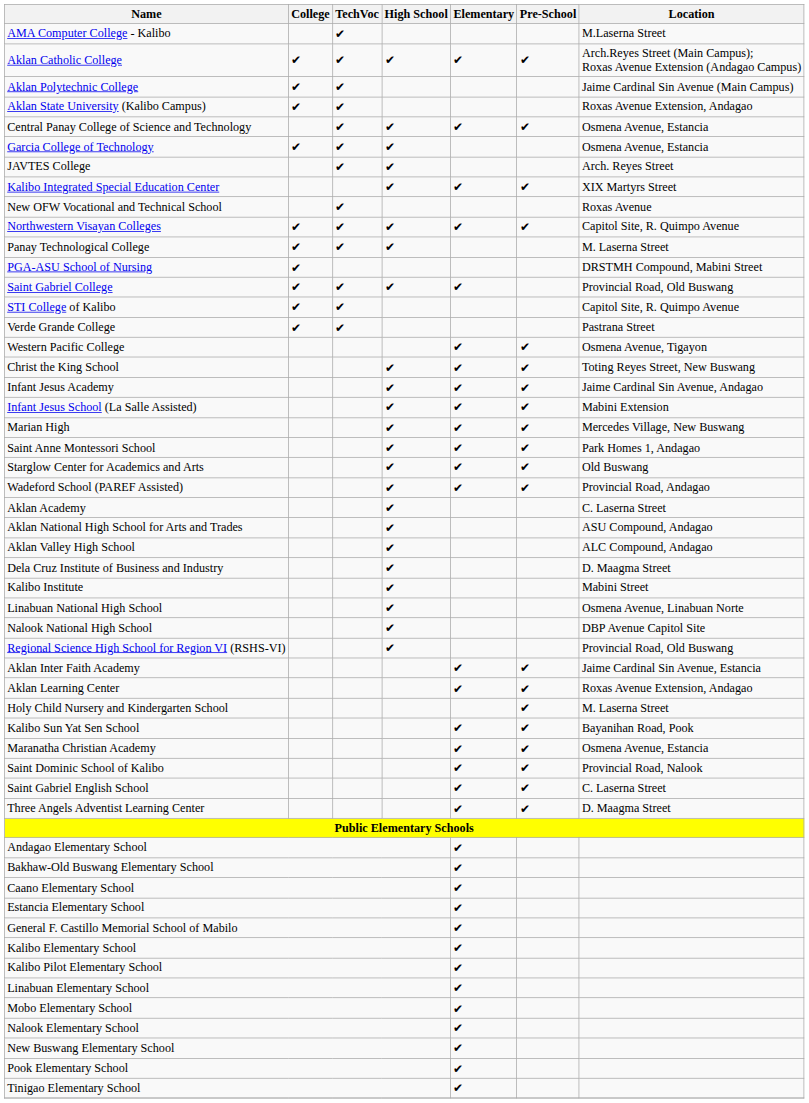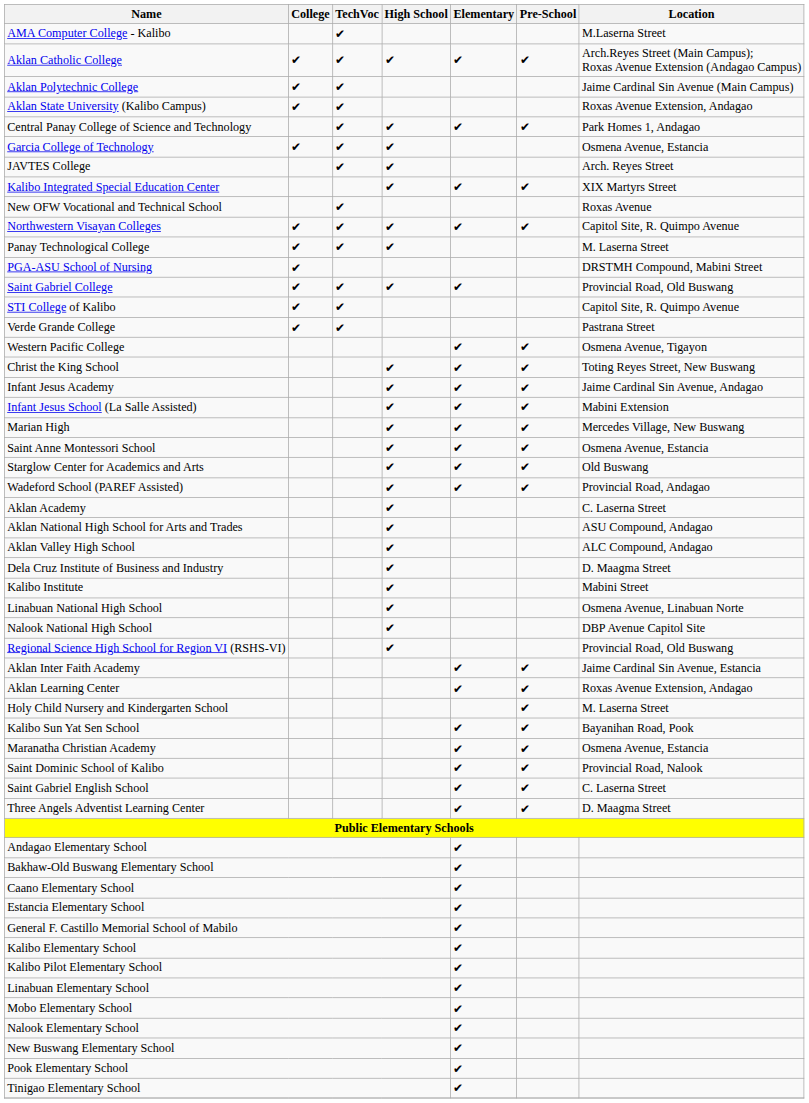Central Panay College of Science and Technology | Location: Osmena Avenue, Estancia -> Park Homes 1, Andagao
Saint Anne Montessori School | Location: Park Homes 1, Andagao -> Osmena Avenue, Estancia
